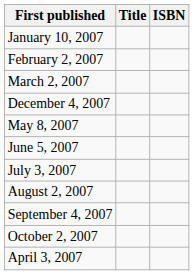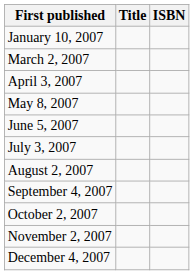- row: February 2, 2007
rows swapped: April 3, 2007 <-> December 4, 2007
+ row: November 2, 2007
